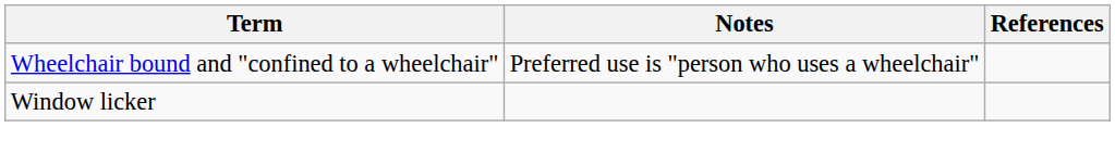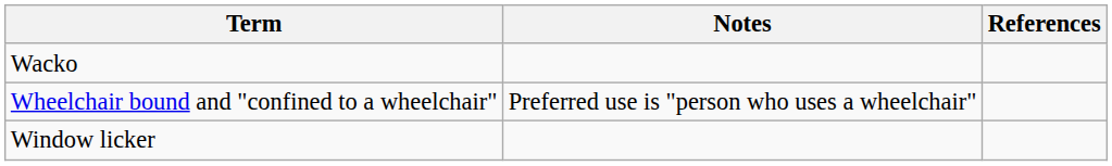+ row: Wacko
